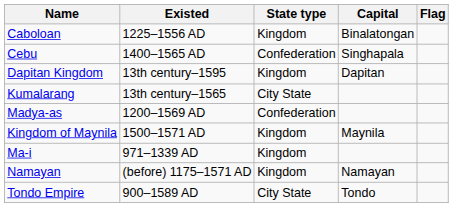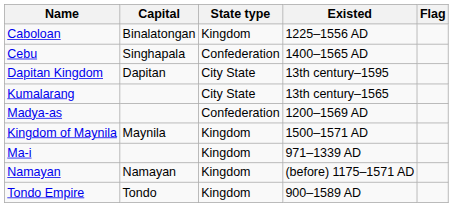columns swapped: Capital <-> Existed
Dapitan Kingdom | State type: Kingdom -> City State
Tondo Empire | State type: City State -> Kingdom
